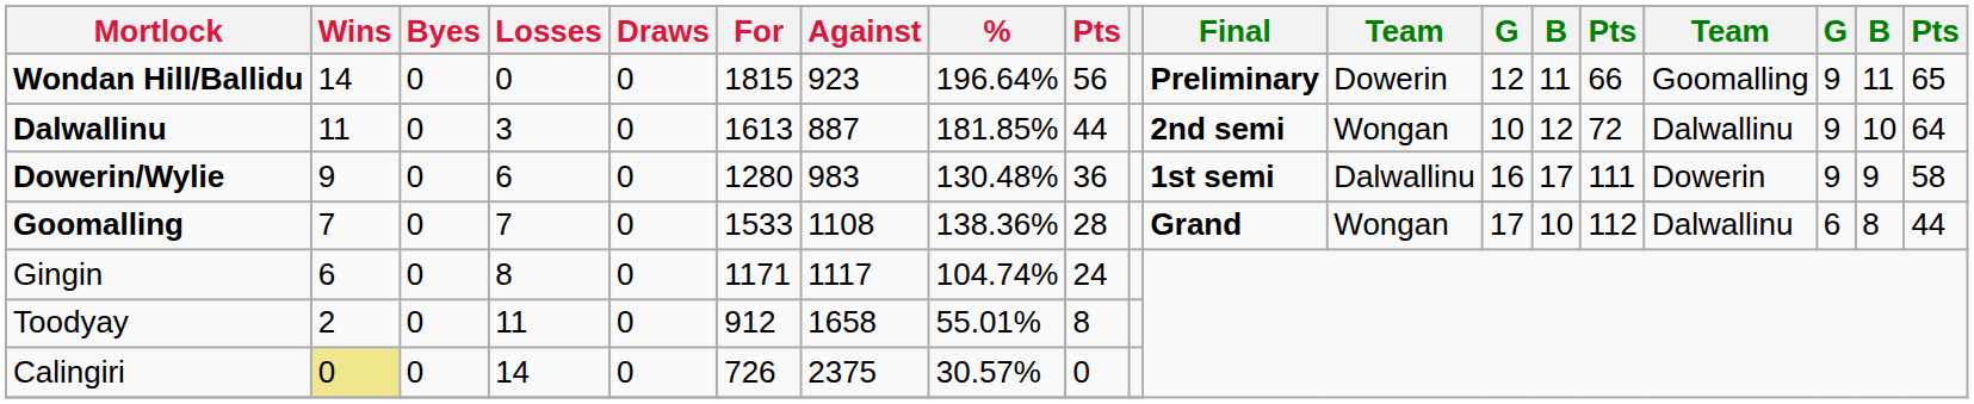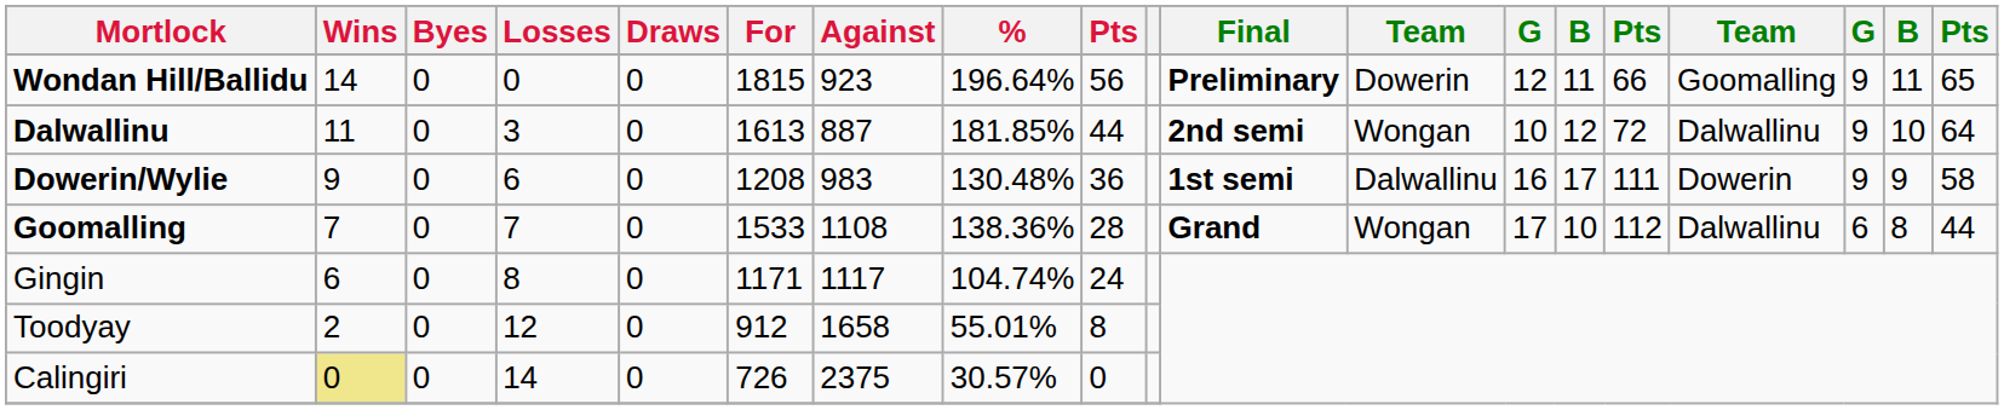Dowerin/Wylie | For: 1280 -> 1208
Toodyay | Losses: 11 -> 12
